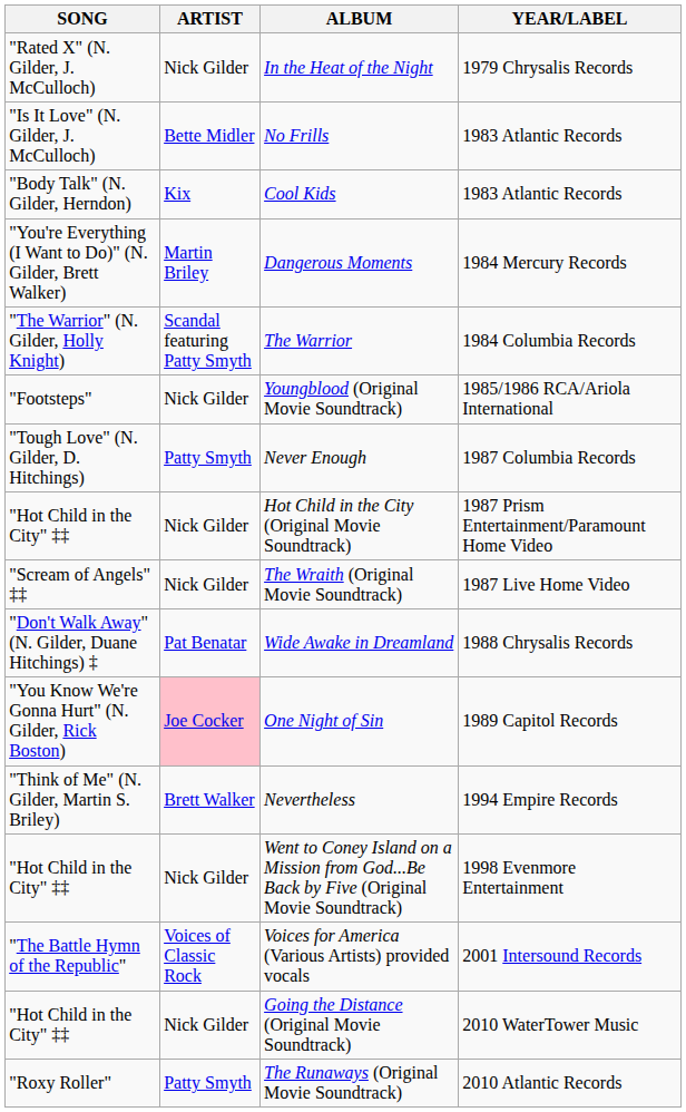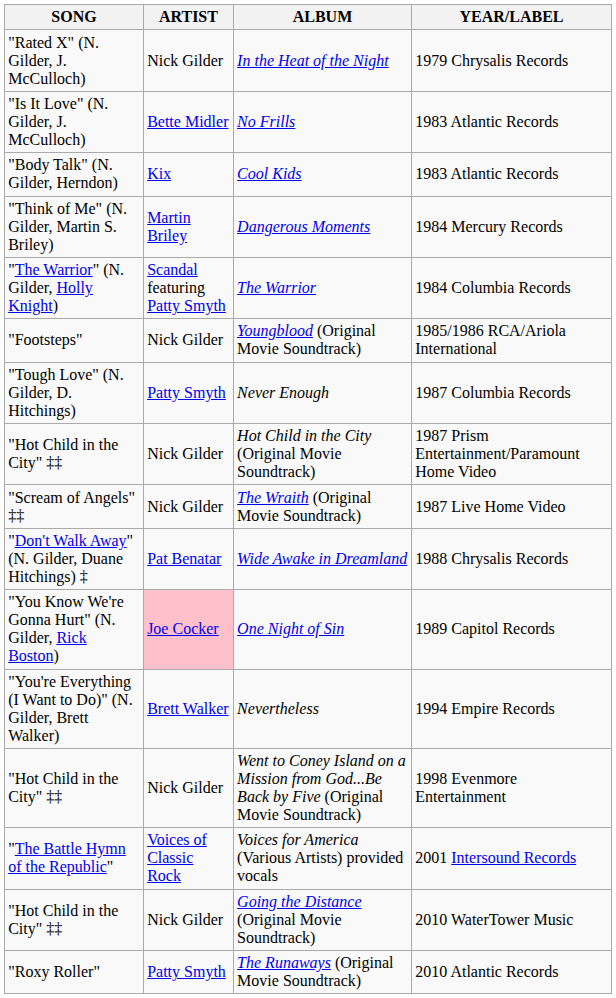Dangerous Moments | SONG: "You're Everything (I Want to Do)" (N. Gilder, Brett Walker) -> "Think of Me" (N. Gilder, Martin S. Briley)
Nevertheless | SONG: "Think of Me" (N. Gilder, Martin S. Briley) -> "You're Everything (I Want to Do)" (N. Gilder, Brett Walker)
